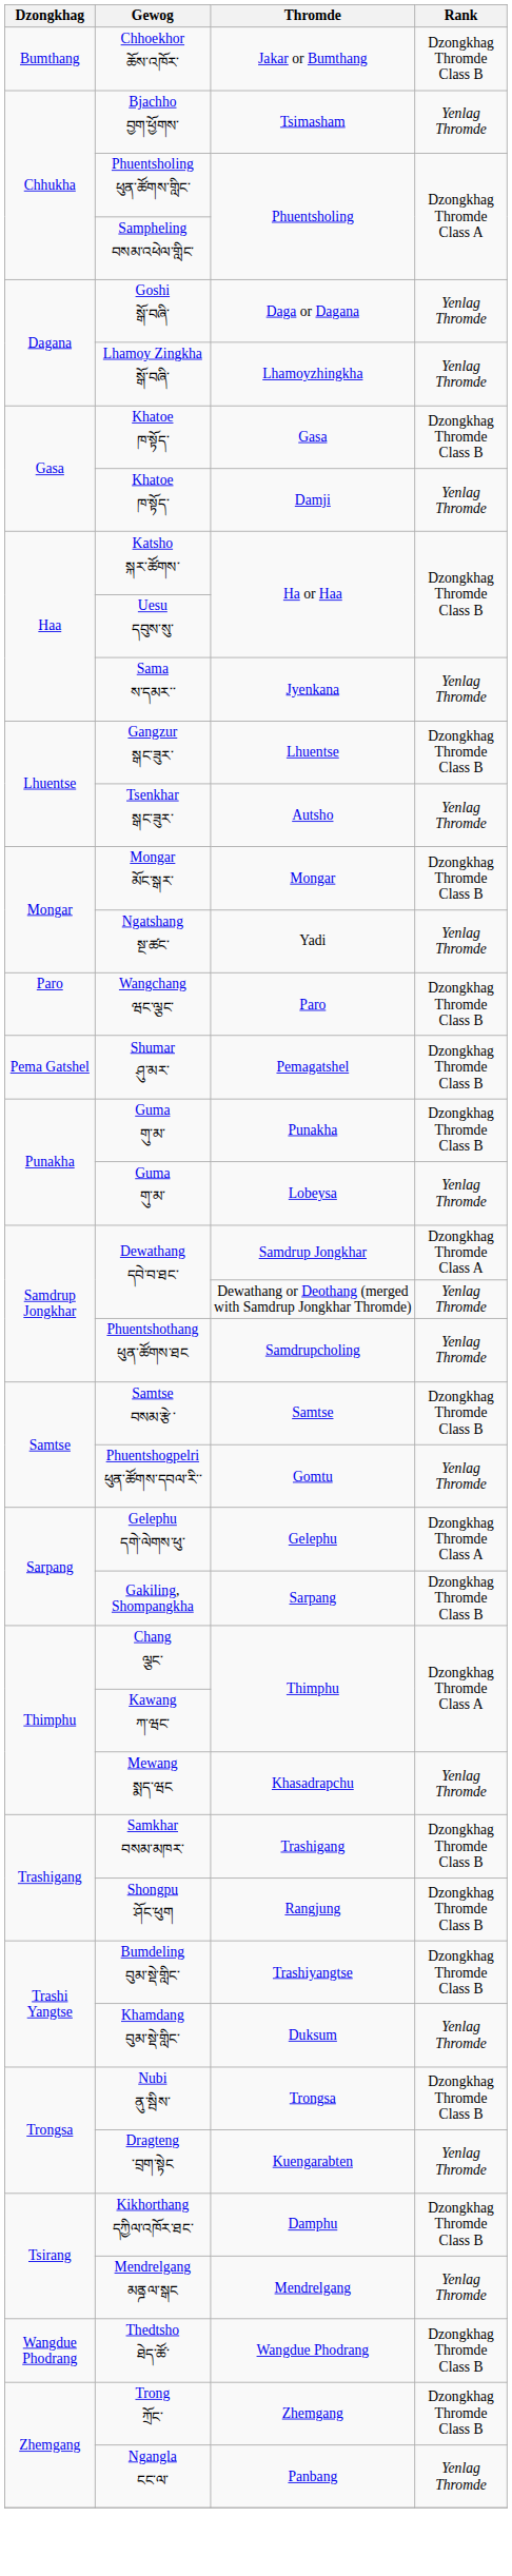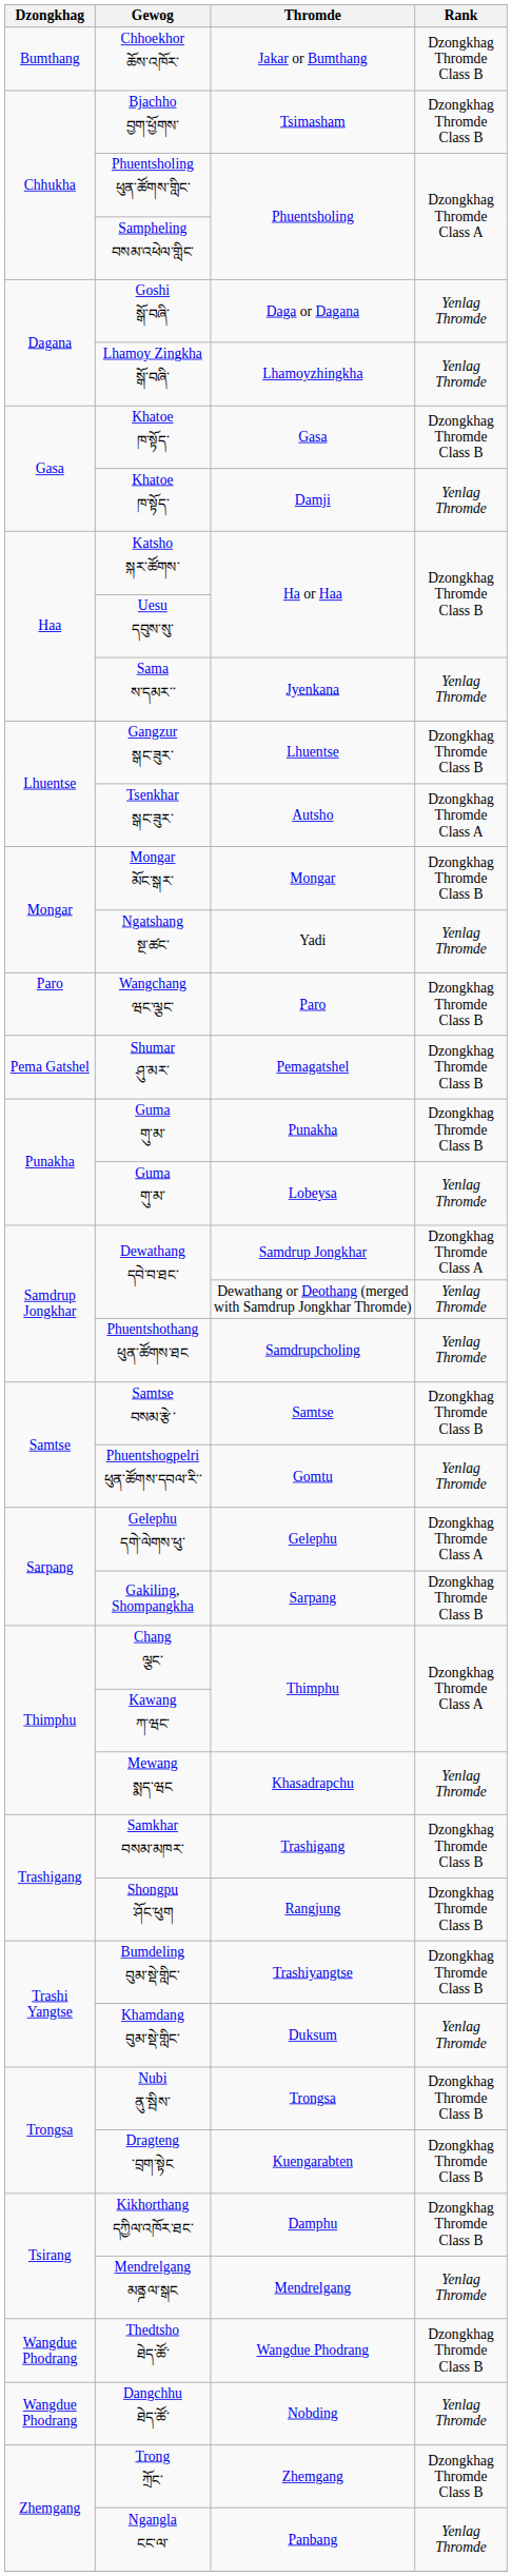Bjachho བྱག་ཕྱོགས་ | Rank: Yenlag Thromde -> Dzongkhag Thromde Class B
Tsenkhar སྒང་ཟུར་ | Rank: Yenlag Thromde -> Dzongkhag Thromde Class A
Dragteng ་བྲག་སྟེང | Rank: Yenlag Thromde -> Dzongkhag Thromde Class B
+ row: Wangdue Phodrang | Dangchhu ཐེད་ཚོ་ | Nobding | Yenlag Thromde
